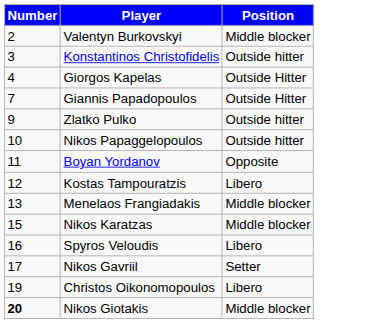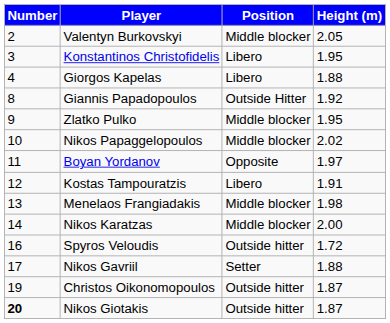+ column: Height (m) | 2.05 | 1.95 | 1.88 | 1.92 | 1.95 | 2.02 | 1.97 | 1.91 | 1.98 | 2.00 | 1.72 | 1.88 | 1.87 | 1.87
Konstantinos Christofidelis | Position: Outside hitter -> Libero
Giorgos Kapelas | Position: Outside Hitter -> Libero
Giannis Papadopoulos | Number: 7 -> 8
Zlatko Pulko | Position: Outside hitter -> Middle blocker
Nikos Papaggelopoulos | Position: Outside hitter -> Middle blocker
Nikos Karatzas | Number: 15 -> 14
Spyros Veloudis | Position: Libero -> Outside hitter
Christos Oikonomopoulos | Position: Libero -> Outside hitter
Nikos Giotakis | Position: Middle blocker -> Outside hitter
